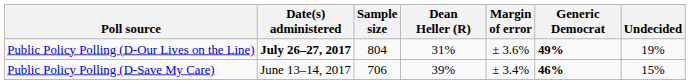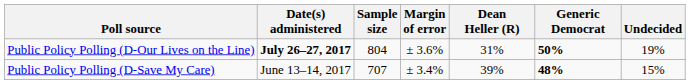columns swapped: Margin of error <-> Dean Heller (R)
Public Policy Polling (D-Our Lives on the Line) | Generic Democrat: 49% -> 50%
Public Policy Polling (D-Save My Care) | Sample size: 706 -> 707
Public Policy Polling (D-Save My Care) | Generic Democrat: 46% -> 48%
